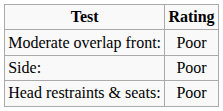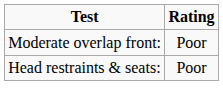- row: Side: | Poor
